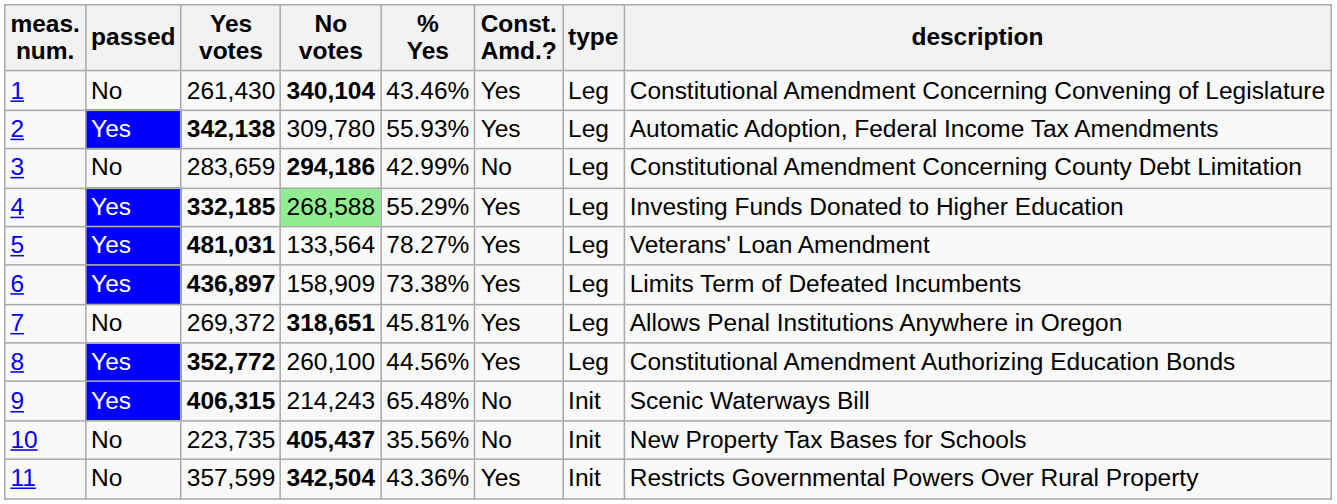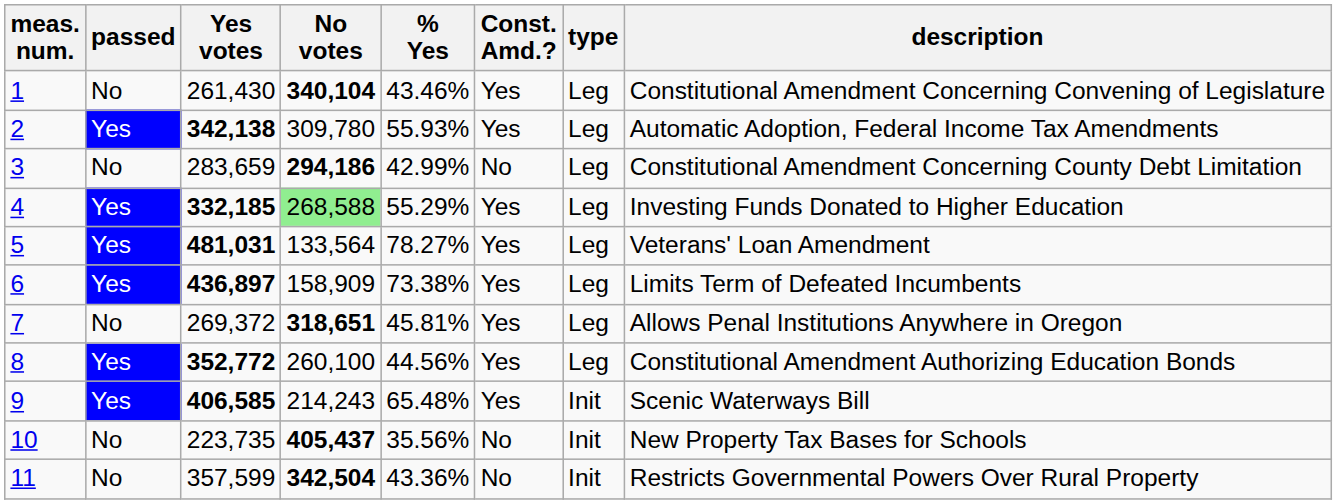9 | Yes votes: 406,315 -> 406,585
9 | Const. Amd.?: No -> Yes
11 | Const. Amd.?: Yes -> No
